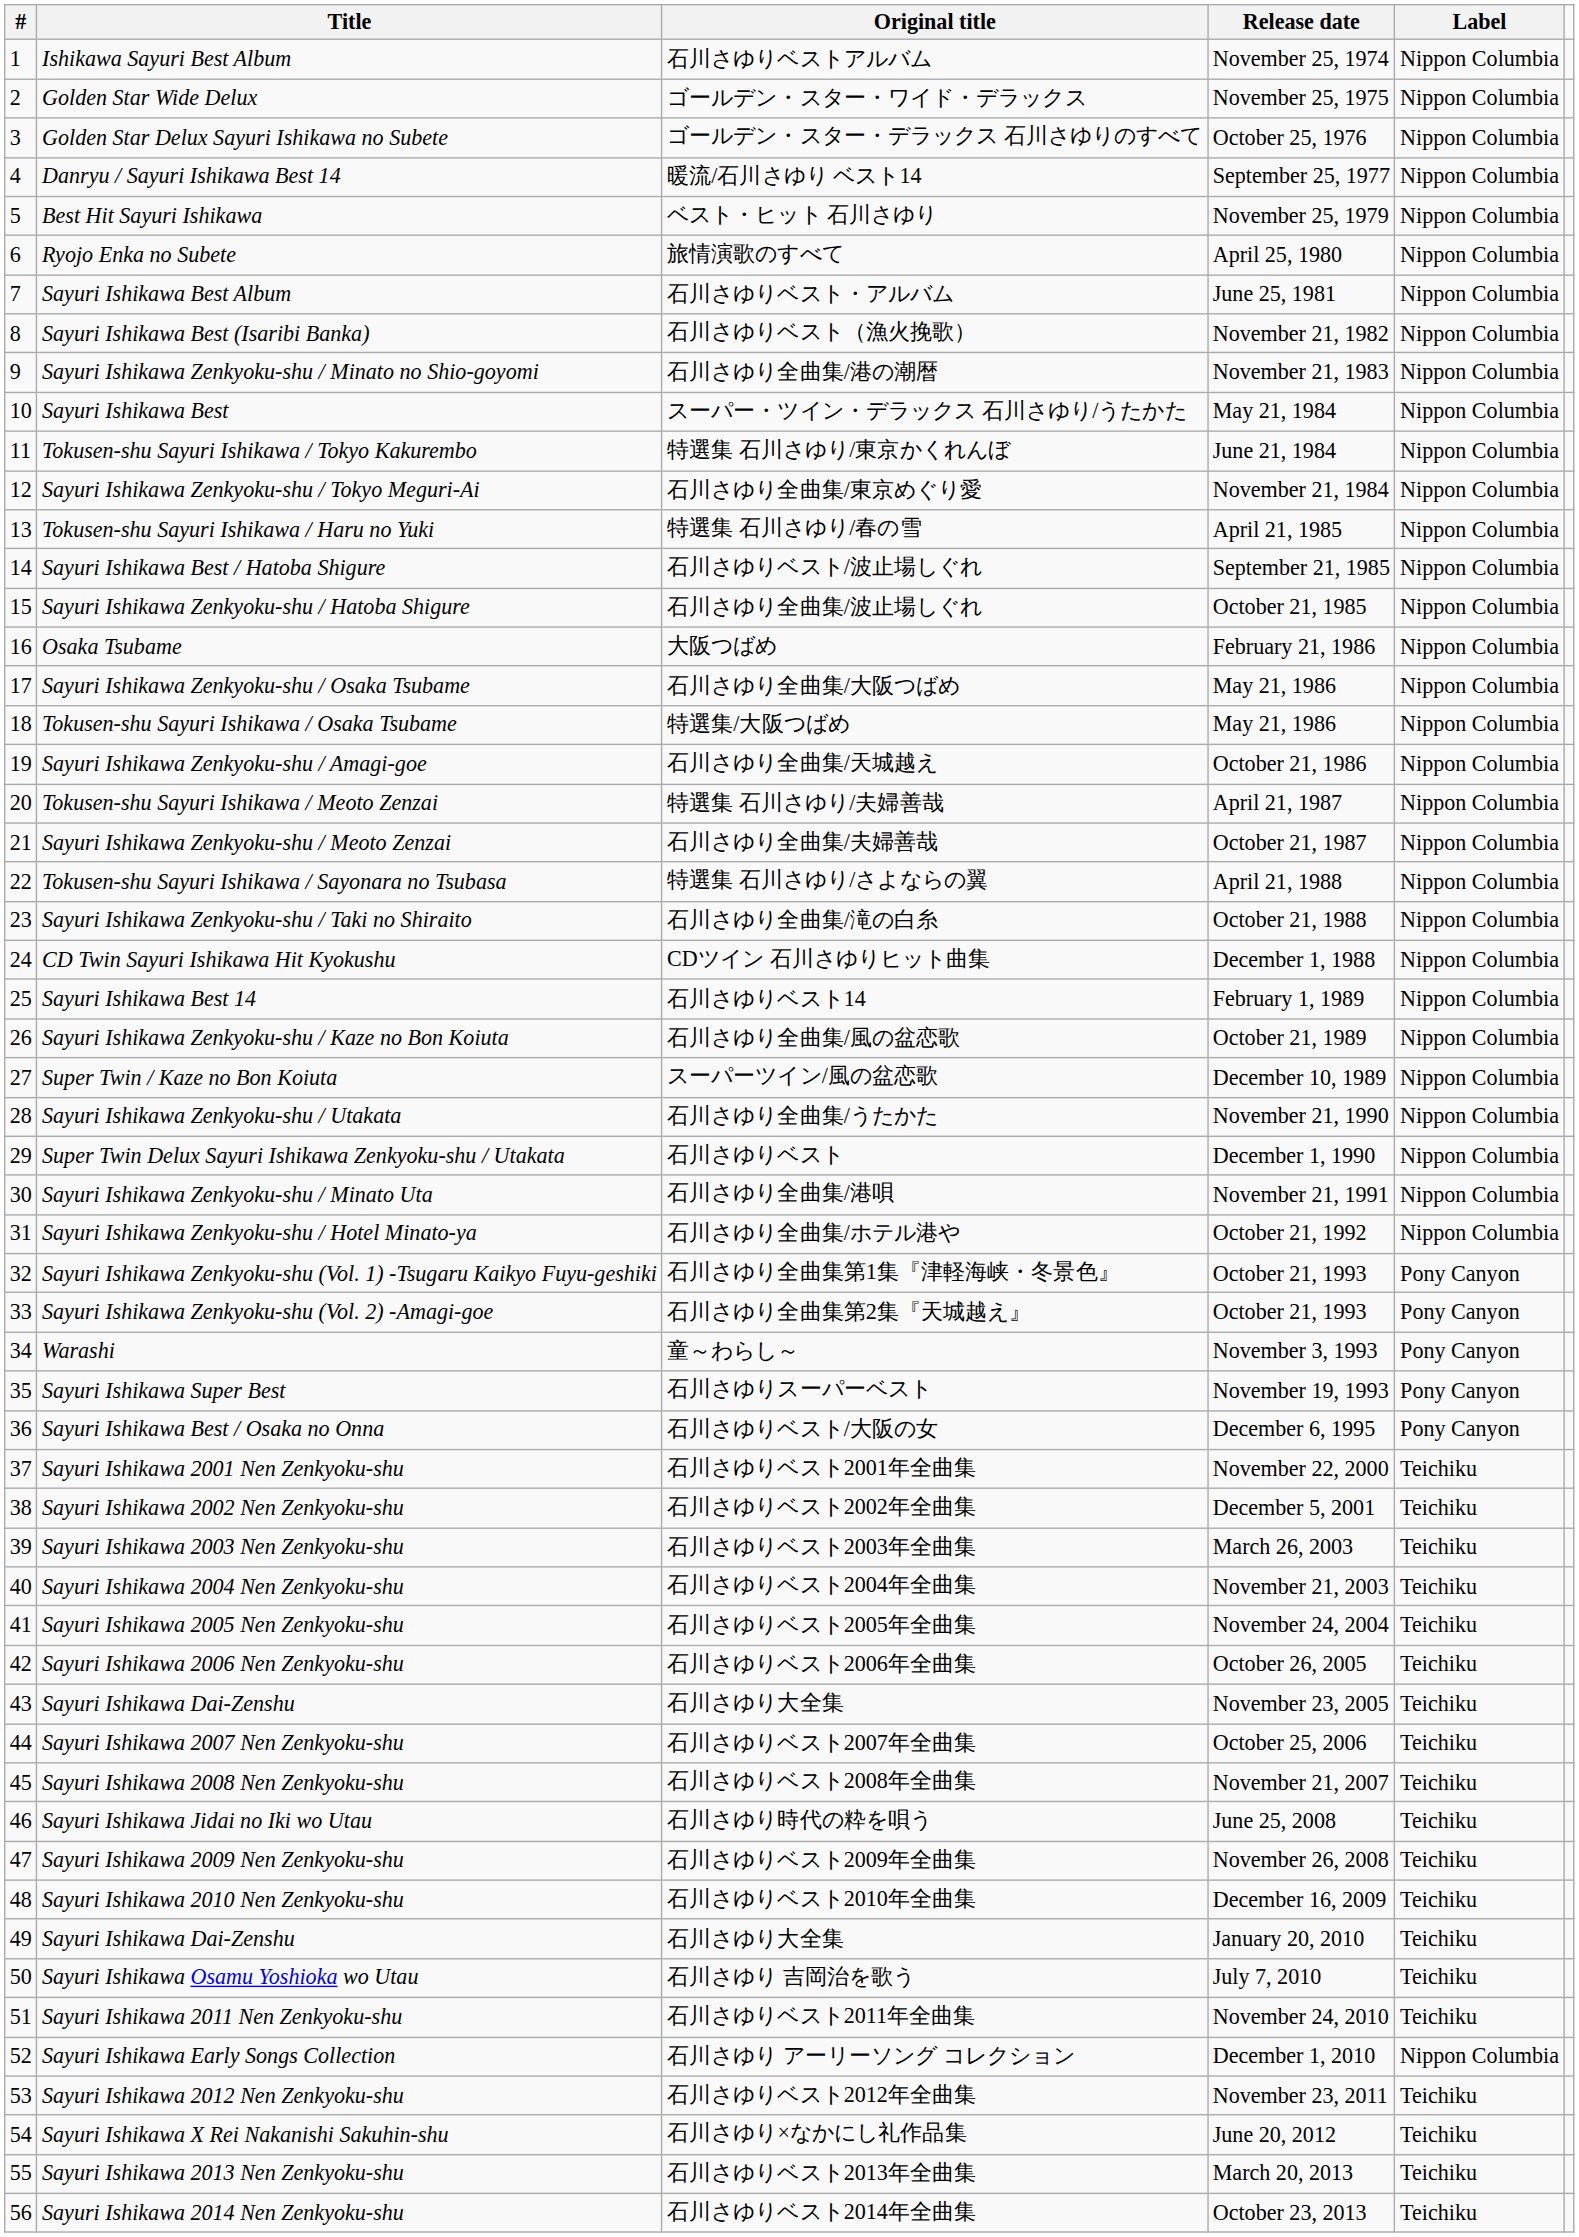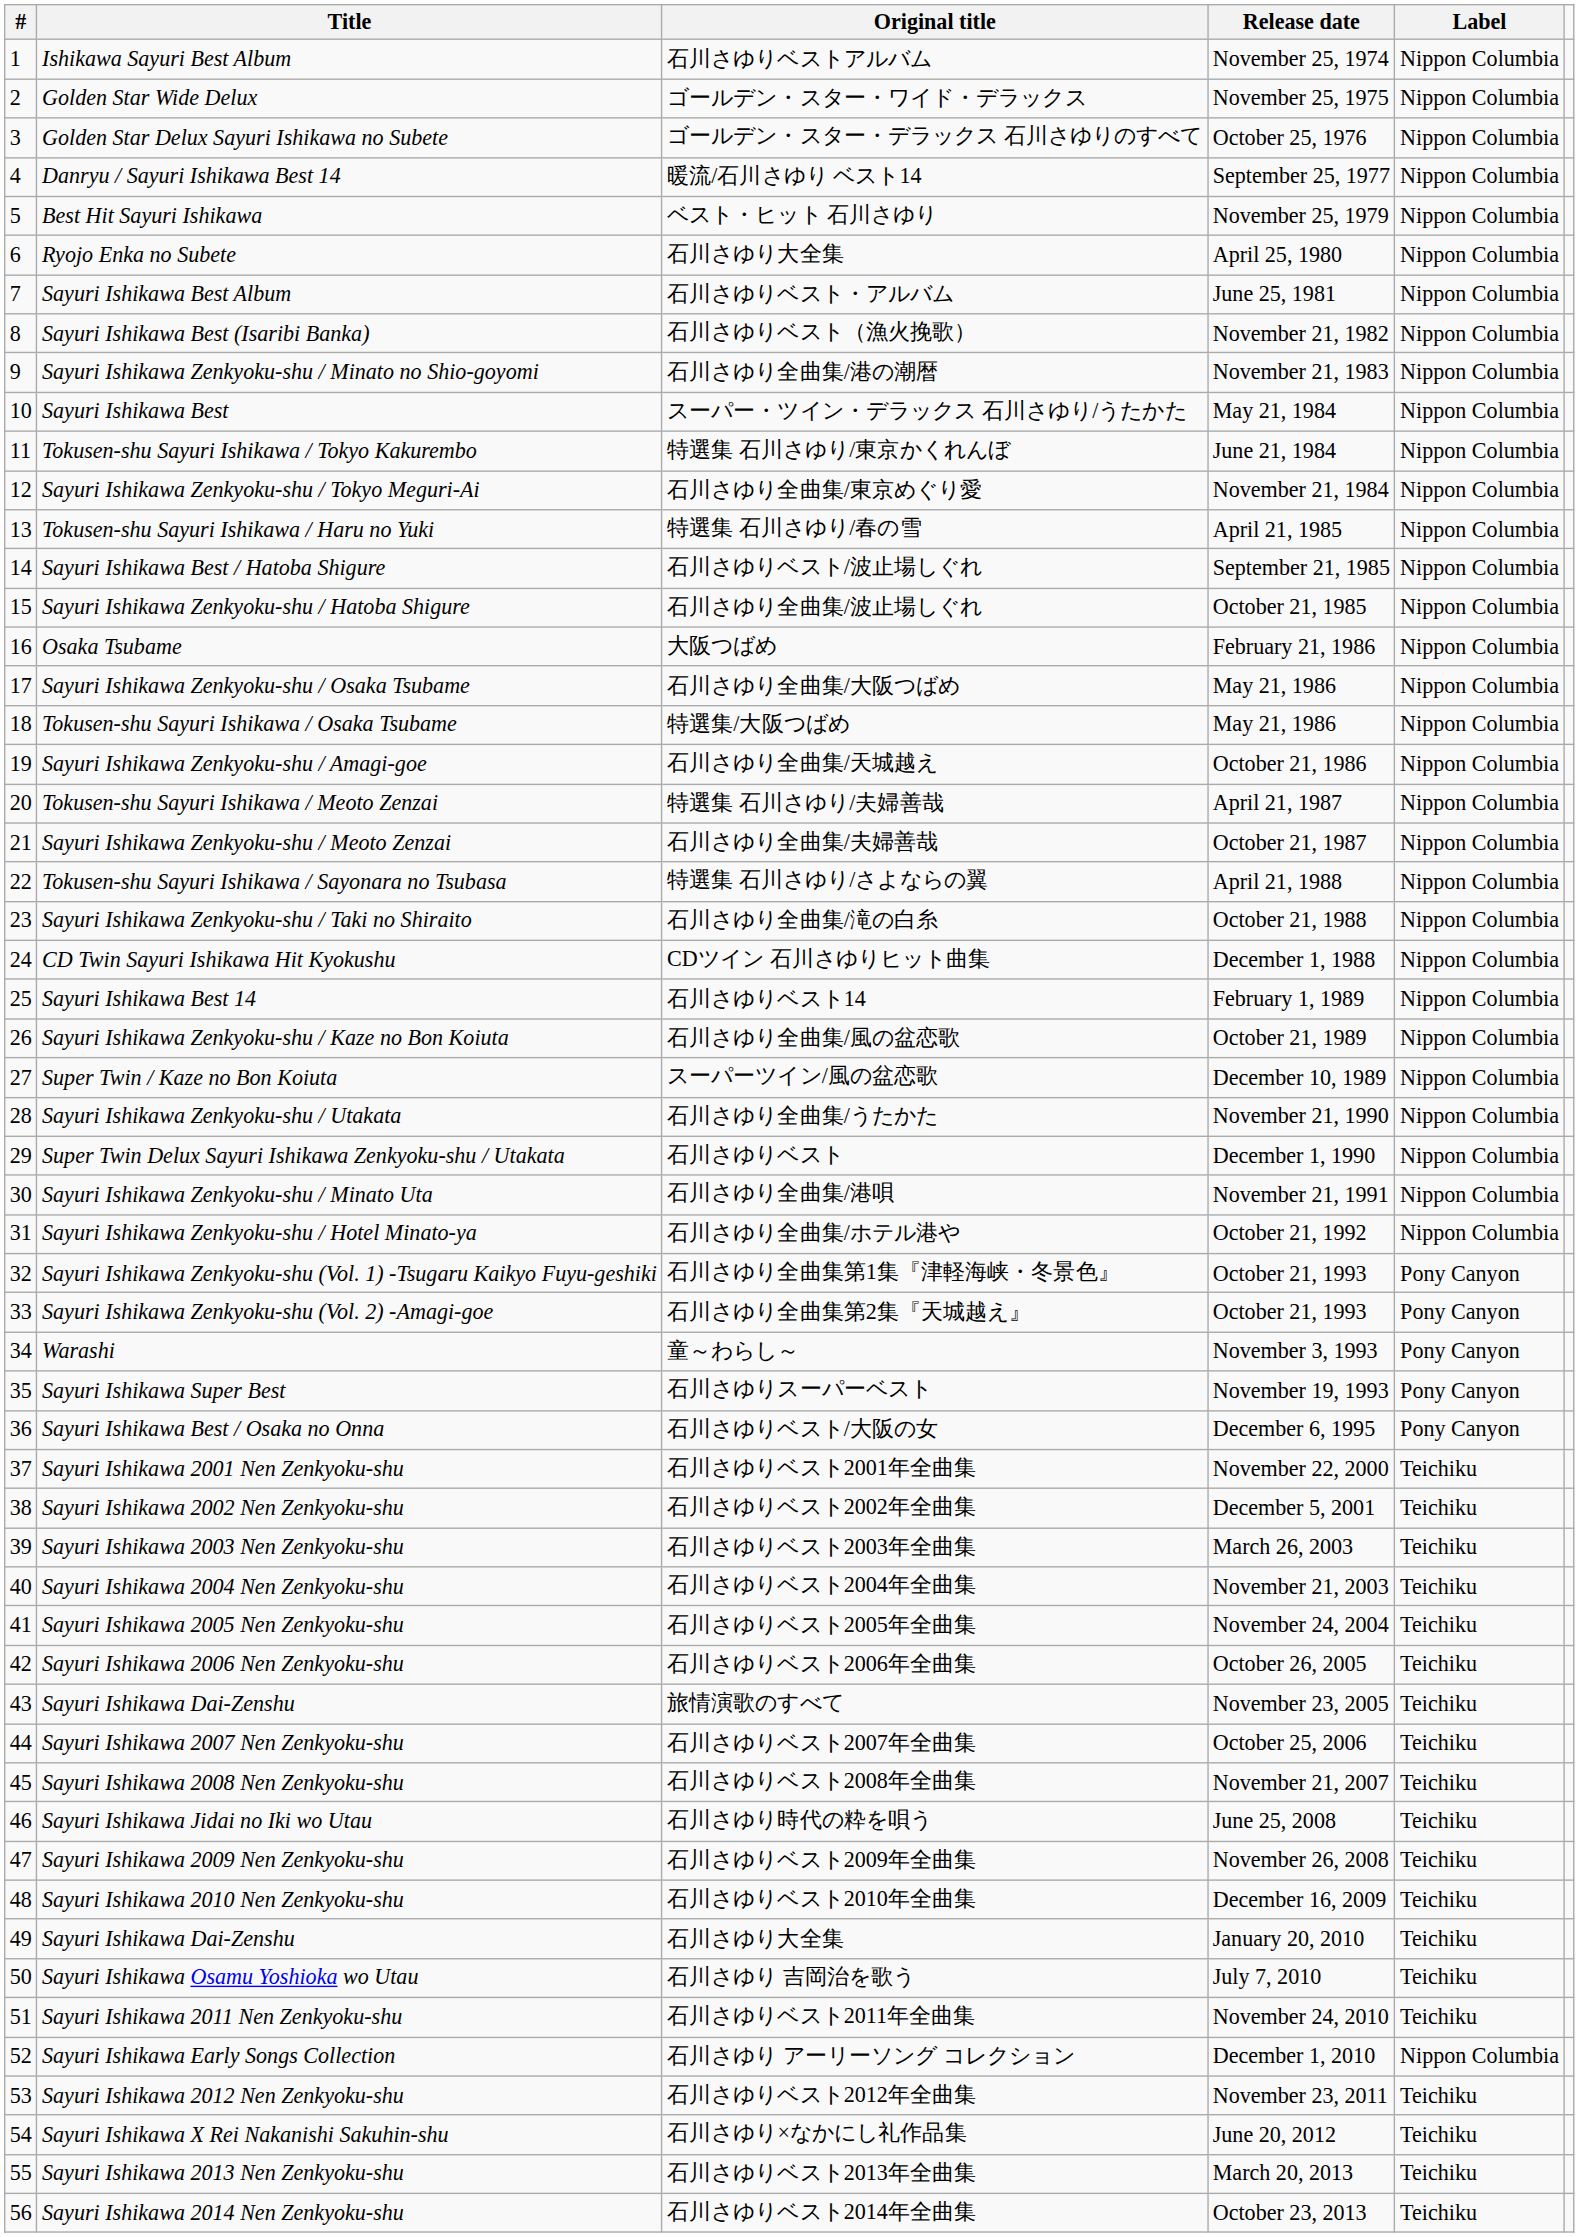Ryojo Enka no Subete | Original title: 旅情演歌のすべて -> 石川さゆり大全集
Sayuri Ishikawa Dai-Zenshu / November 23, 2005 | Original title: 石川さゆり大全集 -> 旅情演歌のすべて
